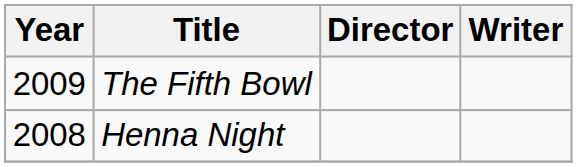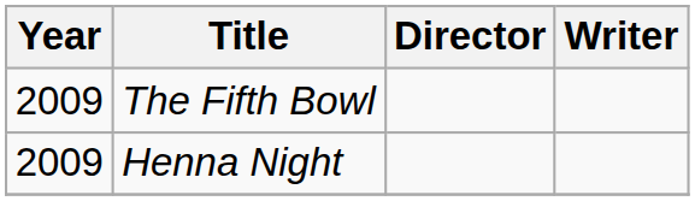Henna Night | Year: 2008 -> 2009
